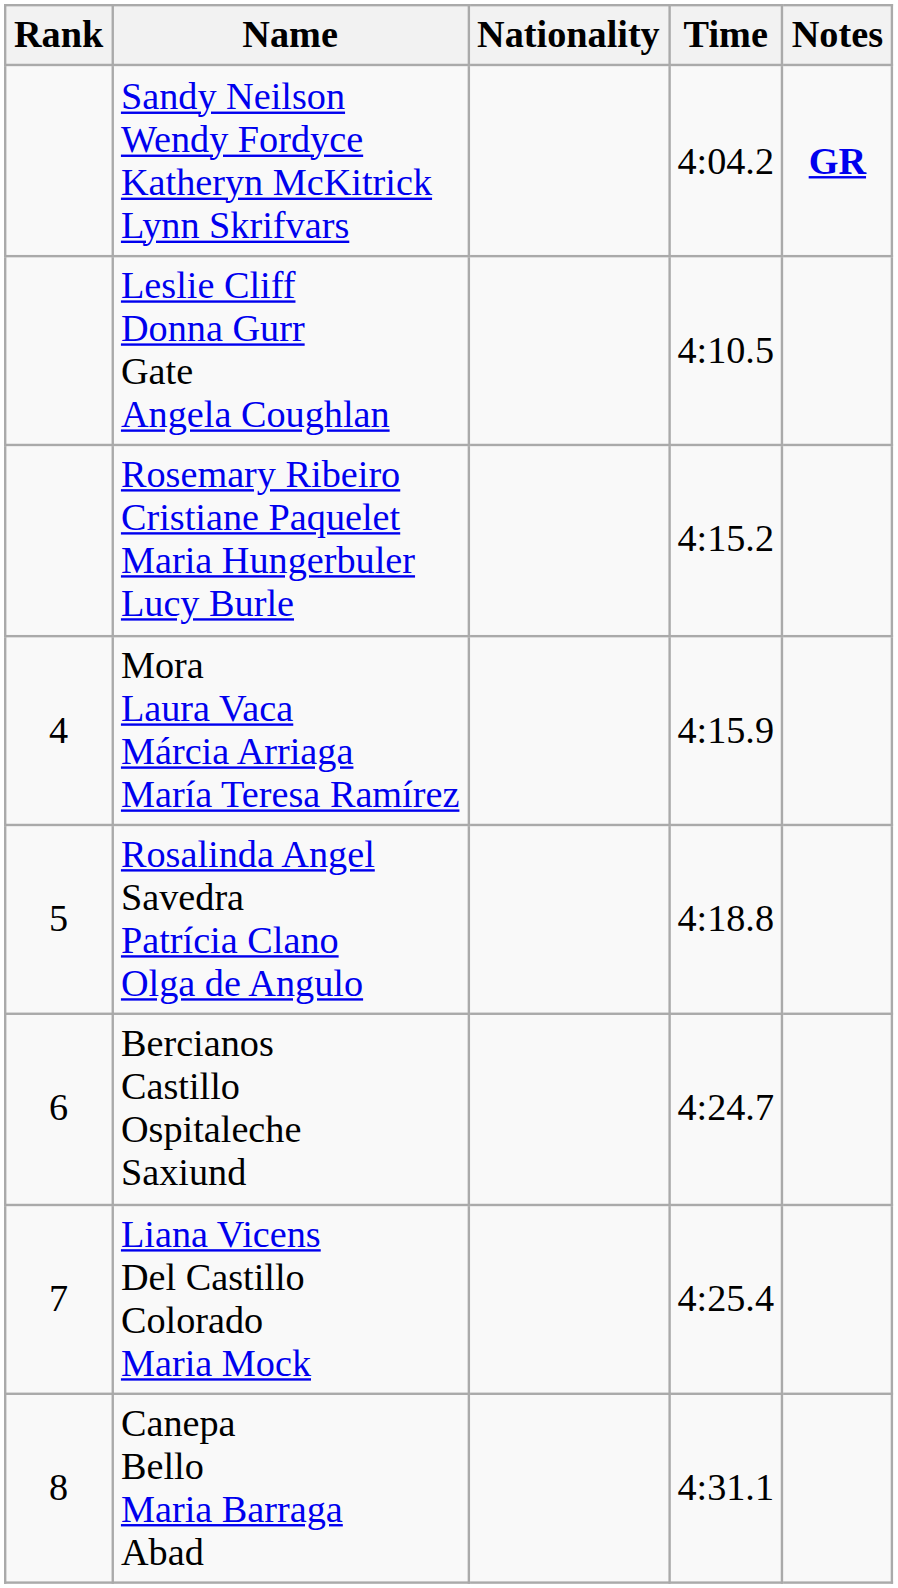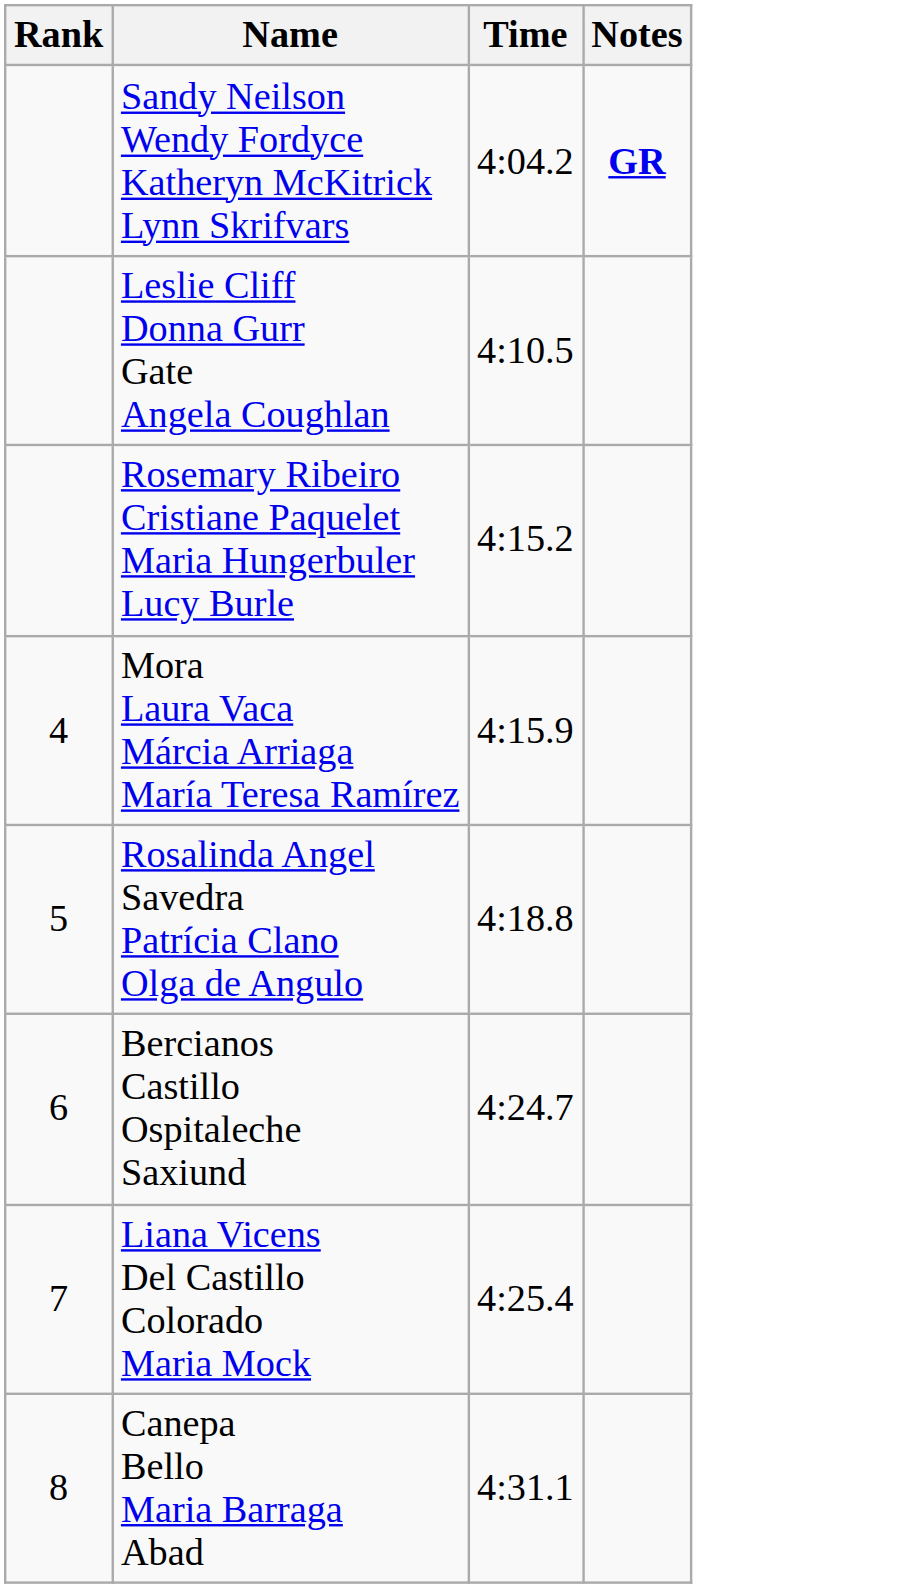- column: Nationality
